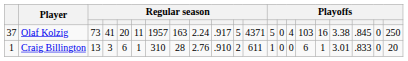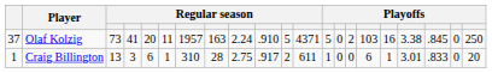Olaf Kolzig | column 10: .917 -> .910
Olaf Kolzig | column 15: 4 -> 2
Craig Billington | column 9: 2.76 -> 2.75
Craig Billington | column 10: .910 -> .917
